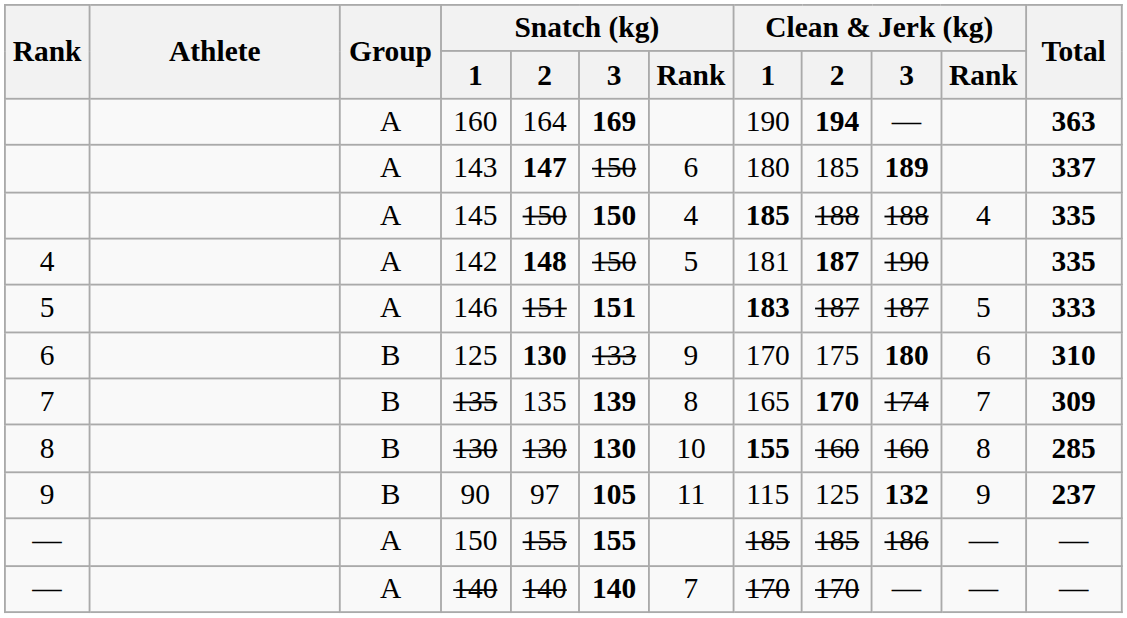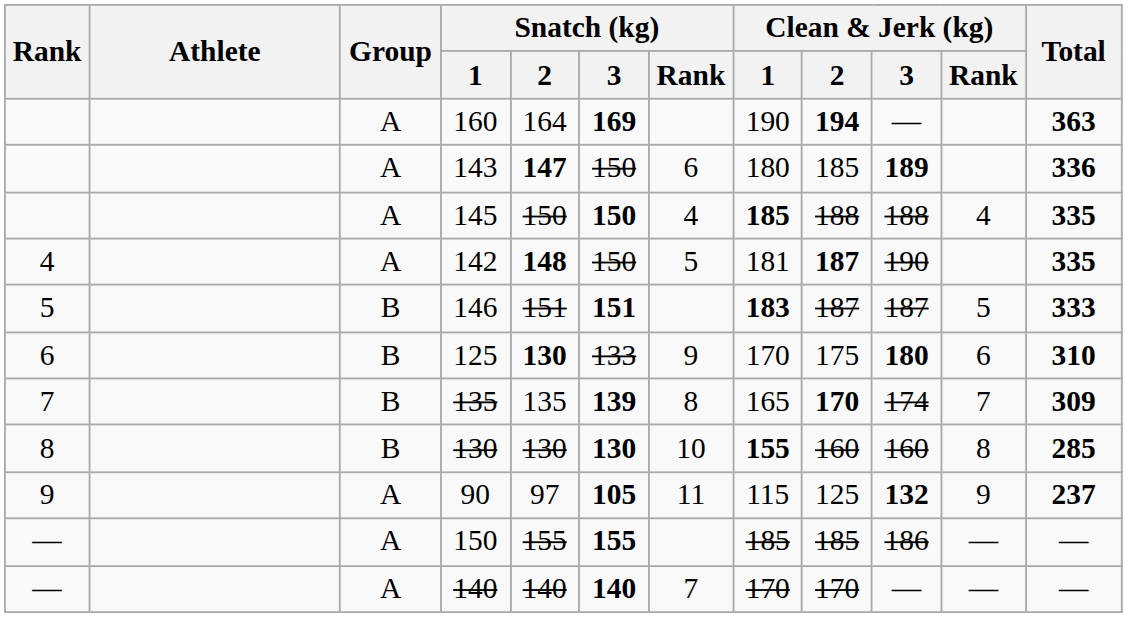143 | Total: 337 -> 336
146 | Group: A -> B
90 | Group: B -> A
